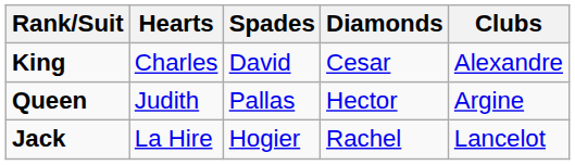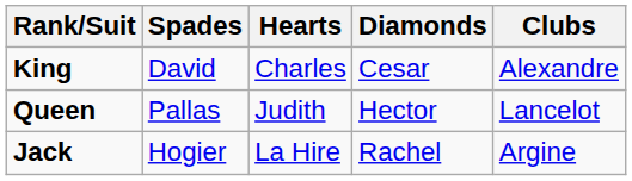columns swapped: Spades <-> Hearts
Queen | Clubs: Argine -> Lancelot
Jack | Clubs: Lancelot -> Argine
